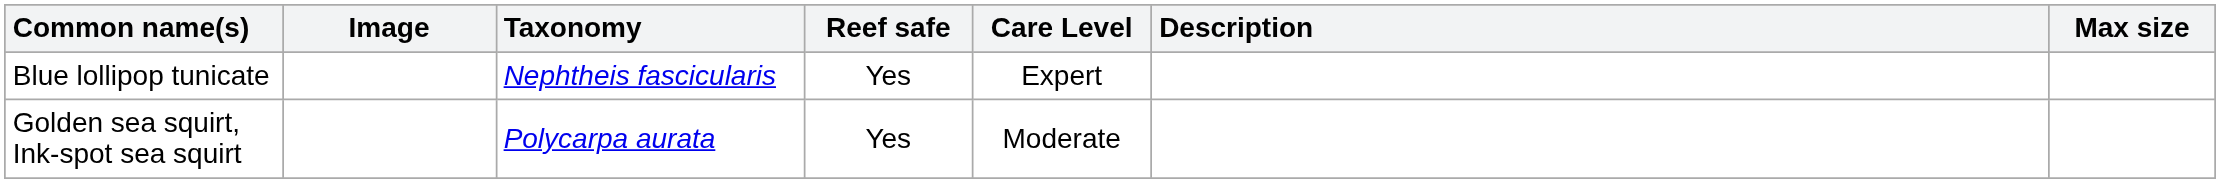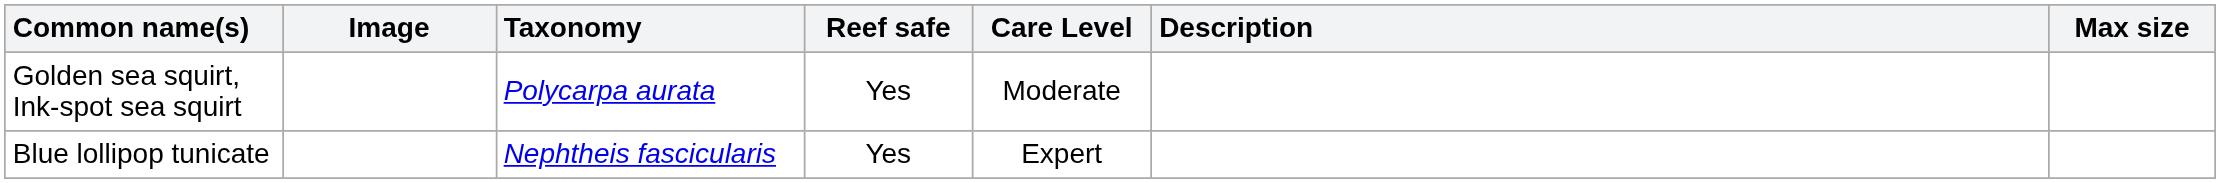rows swapped: Blue lollipop tunicate <-> Golden sea squirt, Ink-spot sea squirt
